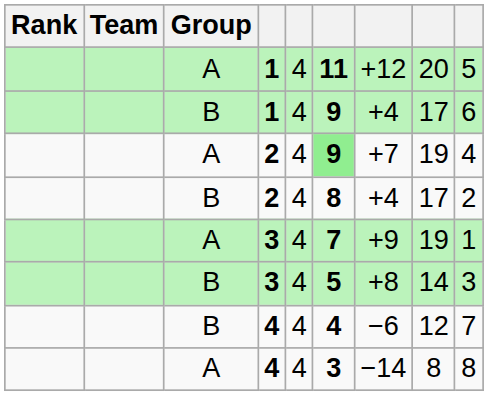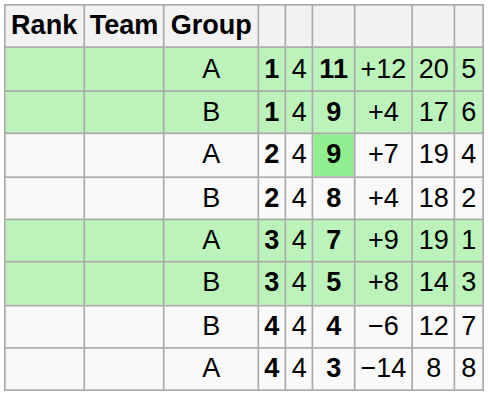B / 2 | column 8: 17 -> 18
